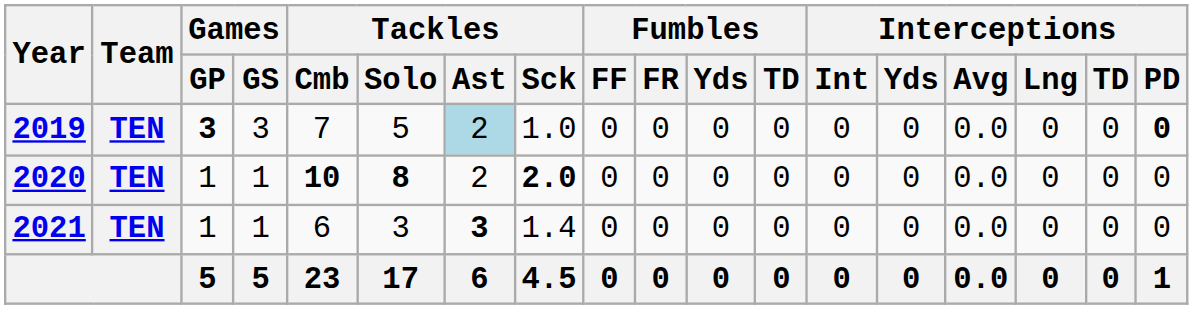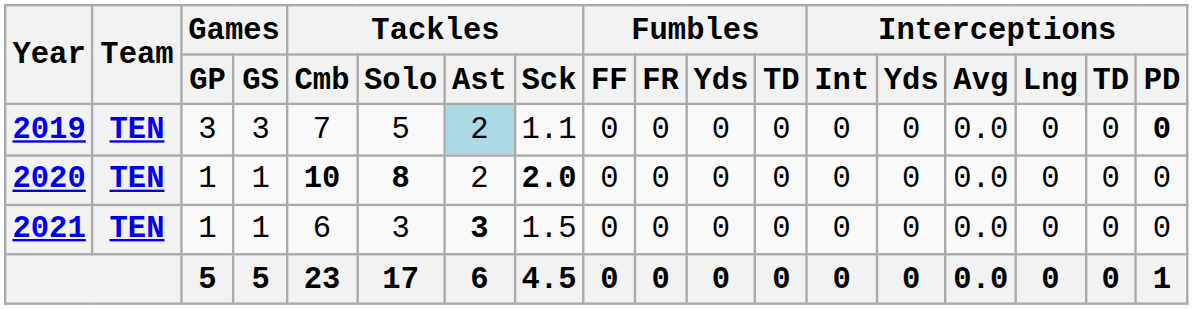2019 | Games / GP: bold -> normal
2019 | Tackles / Sck: 1.0 -> 1.1
2021 | Tackles / Sck: 1.4 -> 1.5
